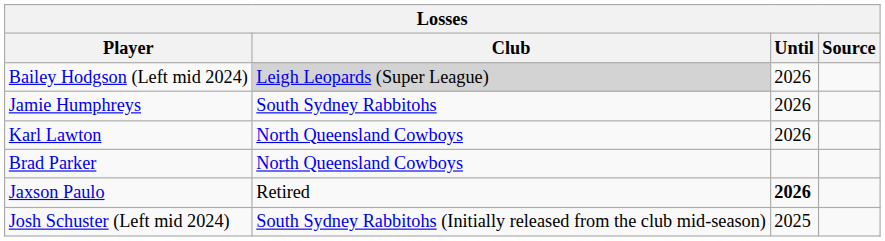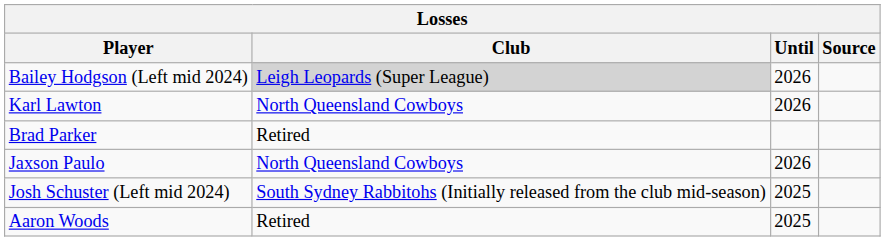- row: Jamie Humphreys | South Sydney Rabbitohs | 2026
Brad Parker | Club: North Queensland Cowboys -> Retired
Jaxson Paulo | Club: Retired -> North Queensland Cowboys
Jaxson Paulo | Until: bold -> normal
+ row: Aaron Woods | Retired | 2025
